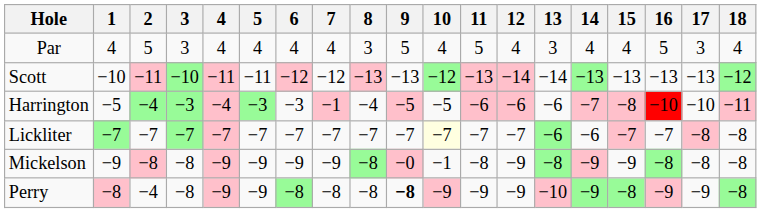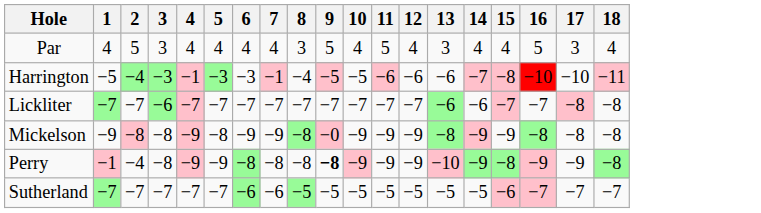- row: Scott | −10 | −11 | −10 | −11 | −11 | −12 | −12 | −13 | −13 | −12 | −13 | −14 | −14 | −13 | −13 | −13 | −13 | −12
Harrington | 4: −4 -> −1
Harrington | 12: pink background -> no background
Lickliter | 3: −7 -> −6
Lickliter | 10: lightyellow background -> no background
Mickelson | 5: −9 -> −8
Mickelson | 10: −1 -> −9
Mickelson | 11: −8 -> −9
Perry | 1: −8 -> −1
+ row: Sutherland | −7 | −7 | −7 | −7 | −7 | −6 | −6 | −5 | −5 | −5 | −5 | −5 | −5 | −5 | −6 | −7 | −7 | −7
